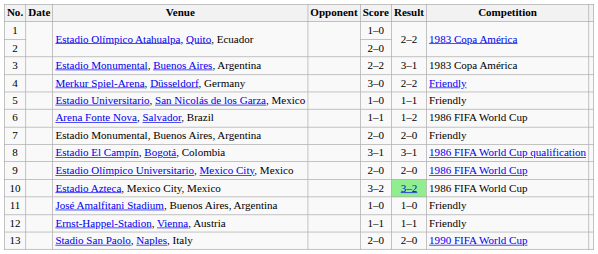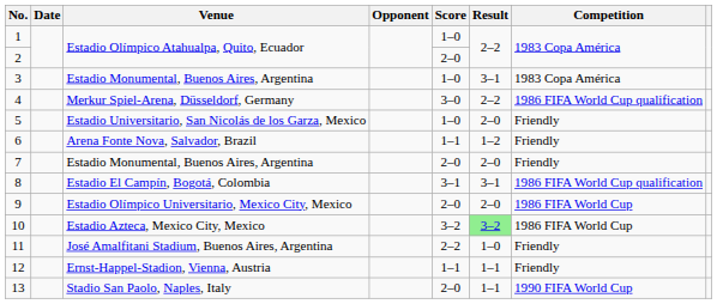3 | Score: 2–2 -> 1–0
4 | Competition: Friendly -> 1986 FIFA World Cup qualification
5 | Result: 1–1 -> 2–0
6 | Competition: 1986 FIFA World Cup -> Friendly
11 | Score: 1–0 -> 2–2
13 | Result: 2–0 -> 1–1
